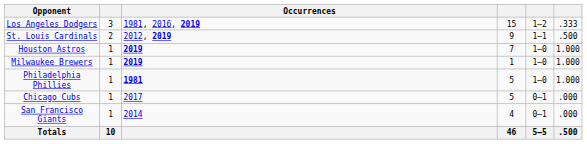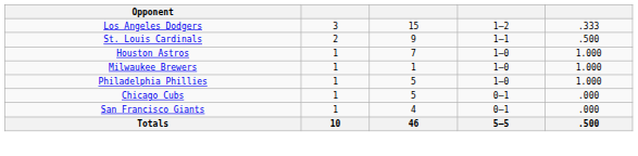- column: Occurrences | 1981, 2016, 2019 | 2012, 2019 | 2019 | 2019 | 1981 | 2017 | 2014
